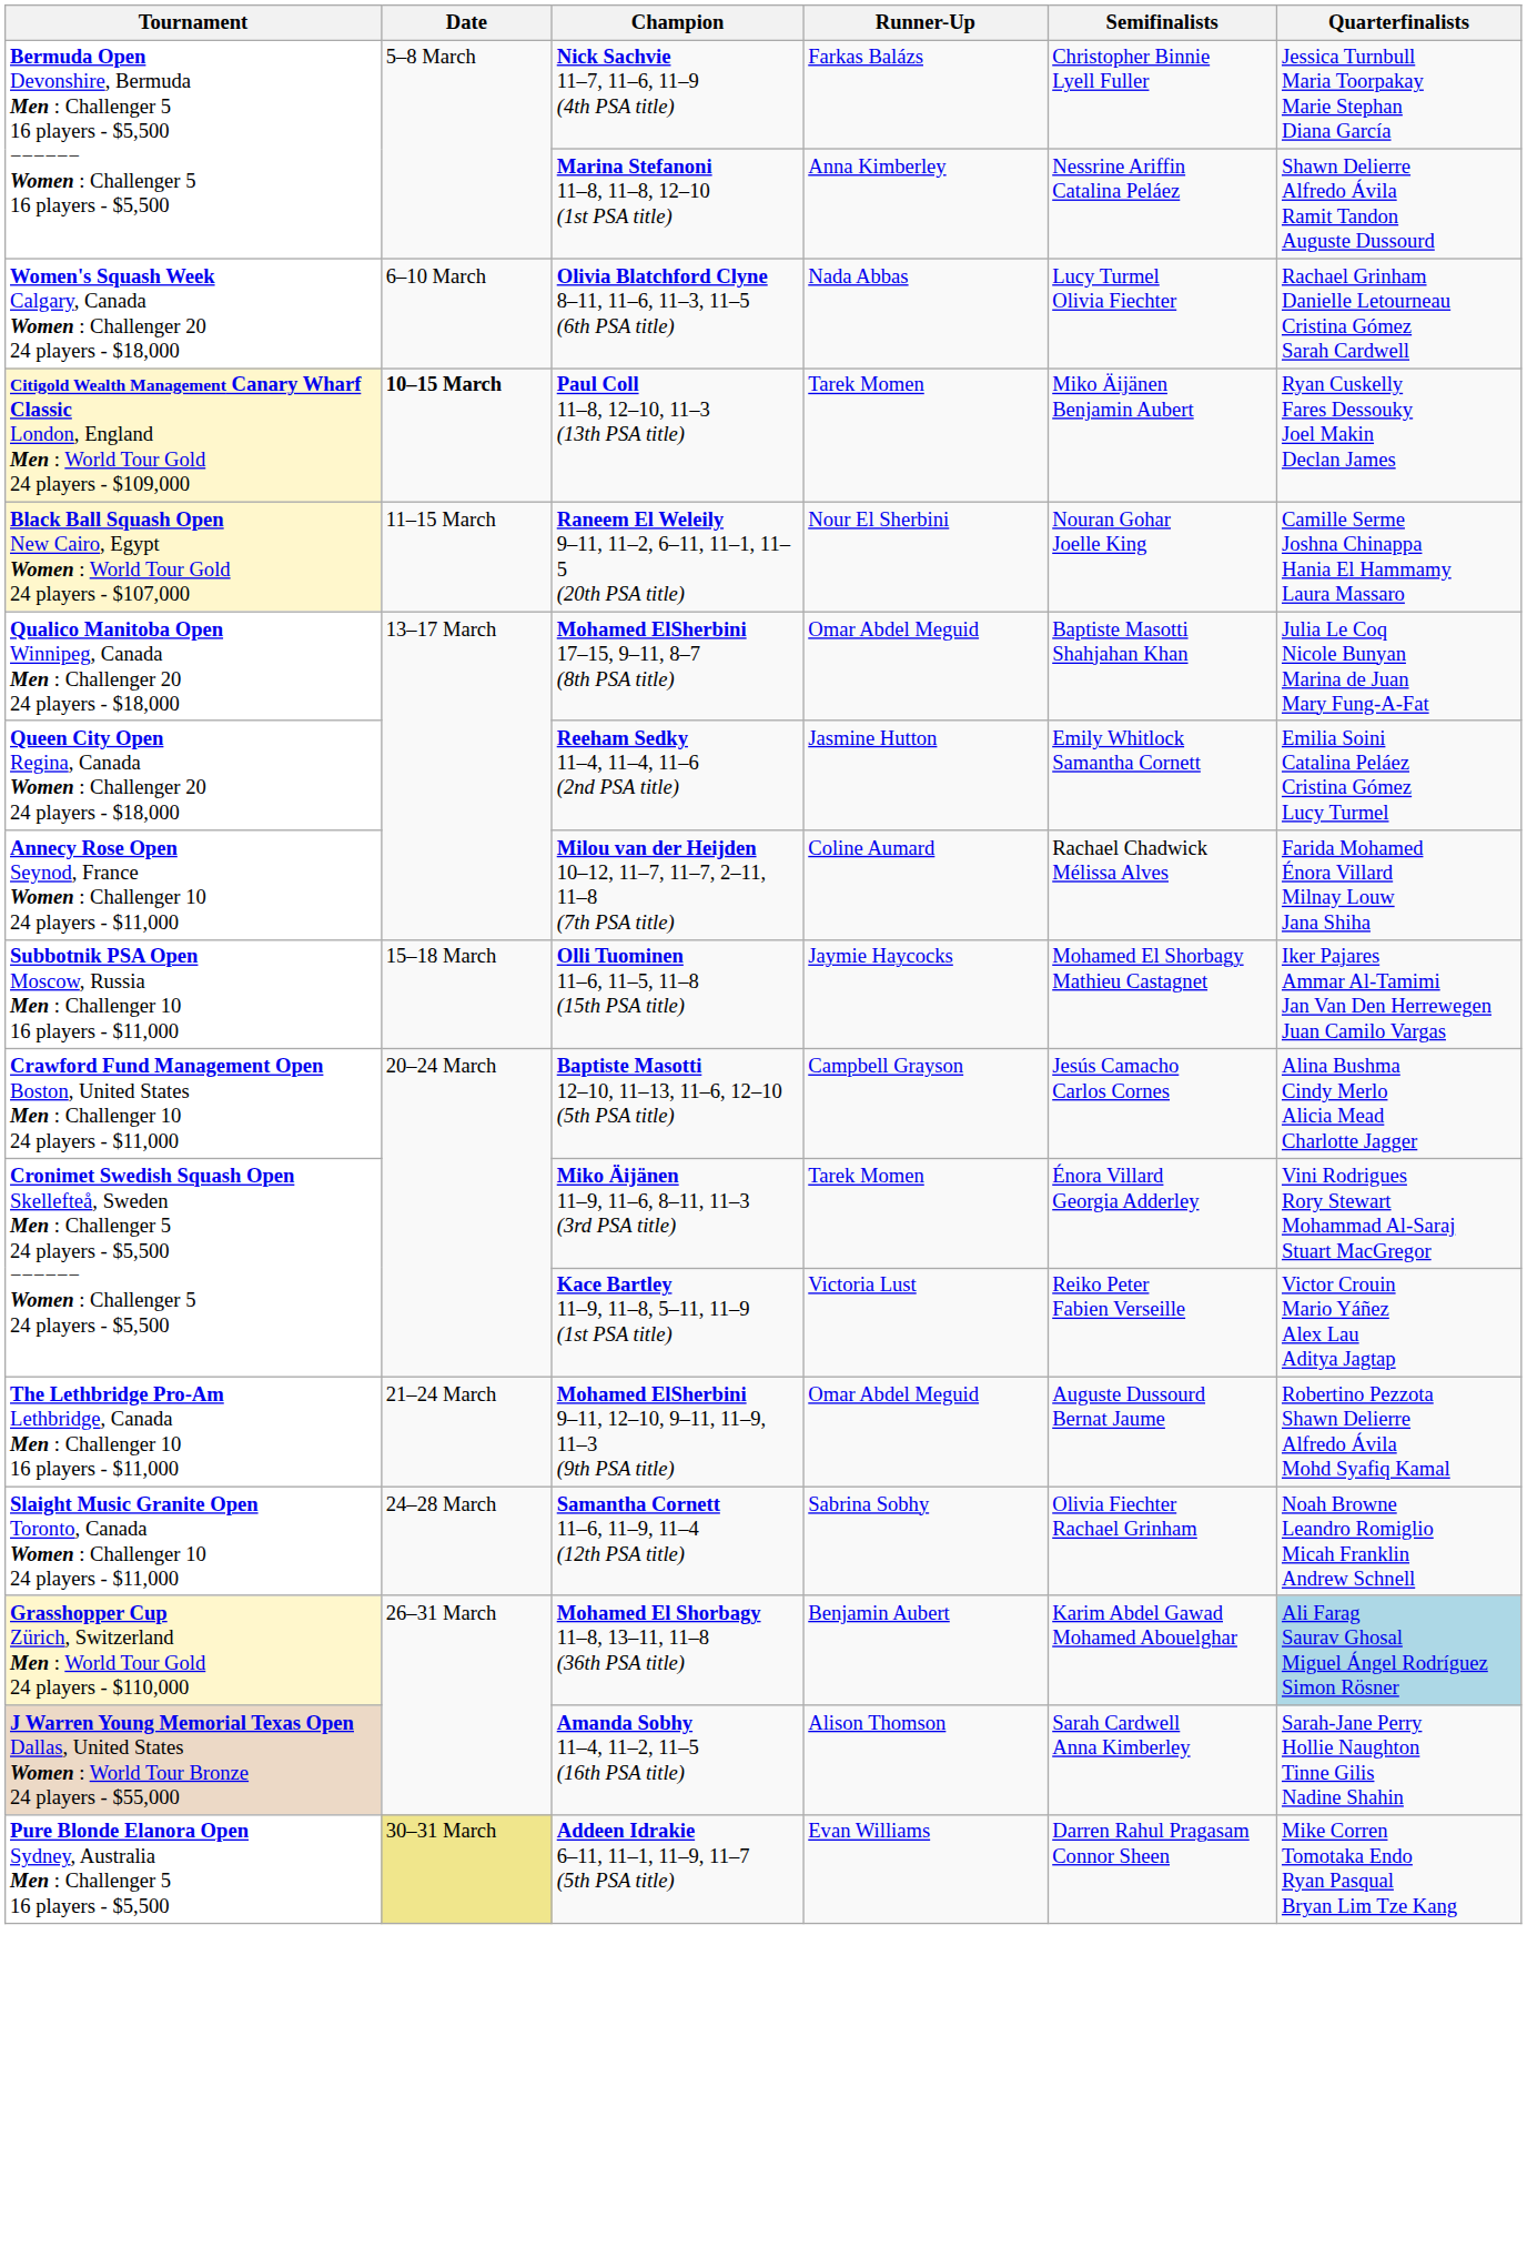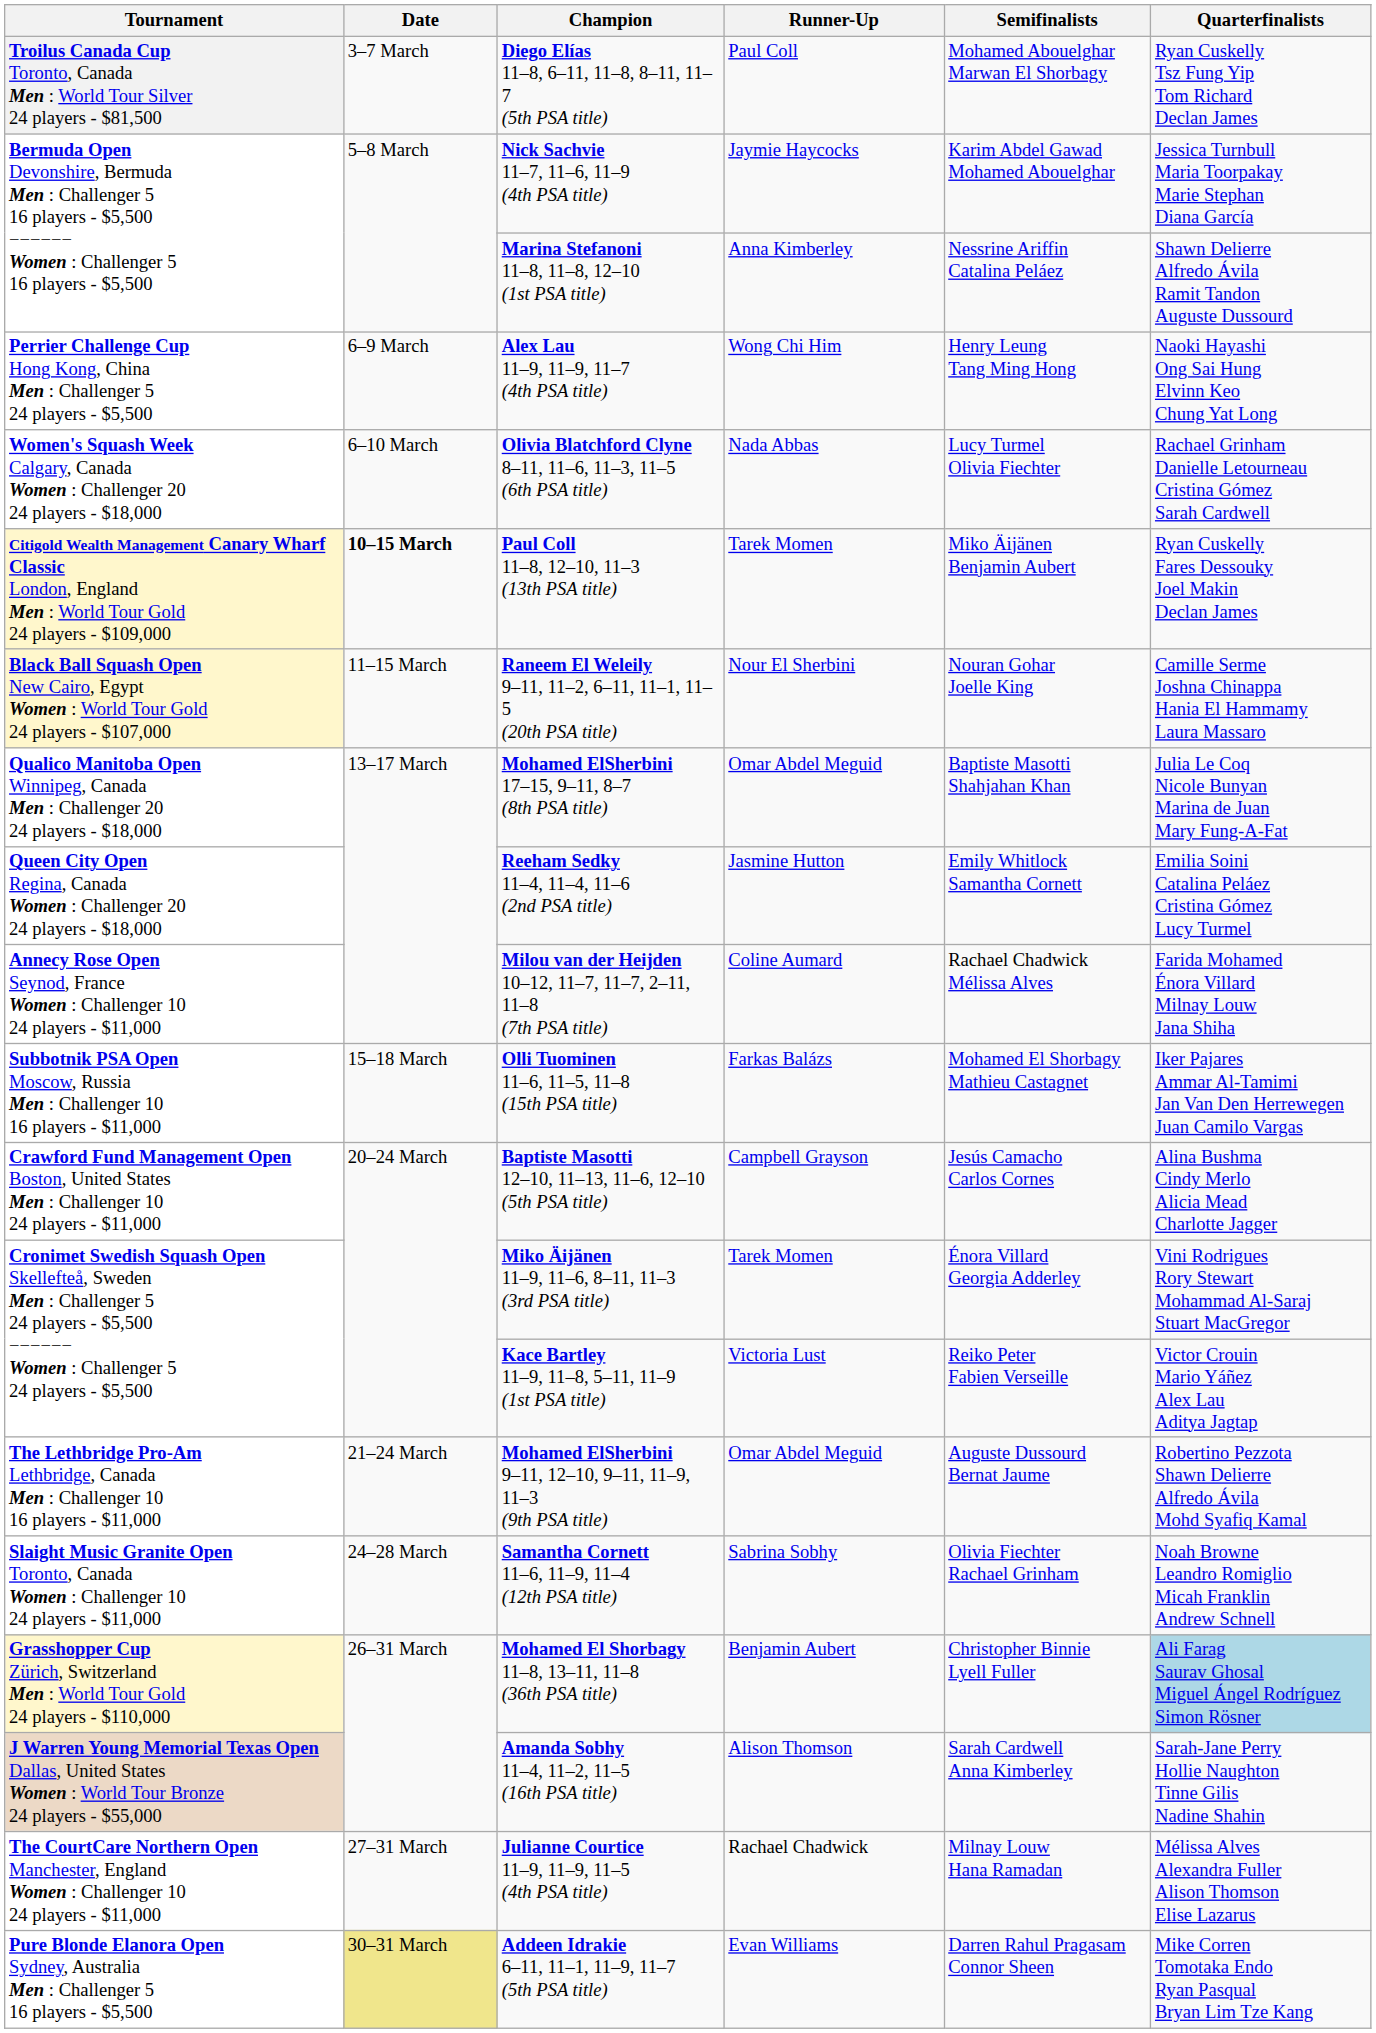+ row: Troilus Canada Cup Toronto, Canada Men : World Tour Silver 24 players - $81,500 | 3–7 March | Diego Elías 11–8, 6–11, 11–8, 8–11, 11–7 (5th PSA title) | Paul Coll | Mohamed Abouelghar Marwan El Shorbagy | Ryan Cuskelly Tsz Fung Yip Tom Richard Declan James
Nick Sachvie 11–7, 11–6, 11–9 (4th PSA title) | Runner-Up: Farkas Balázs -> Jaymie Haycocks
Nick Sachvie 11–7, 11–6, 11–9 (4th PSA title) | Semifinalists: Christopher Binnie Lyell Fuller -> Karim Abdel Gawad Mohamed Abouelghar
+ row: Perrier Challenge Cup Hong Kong, China Men : Challenger 5 24 players - $5,500 | 6–9 March | Alex Lau 11–9, 11–9, 11–7 (4th PSA title) | Wong Chi Him | Henry Leung Tang Ming Hong | Naoki Hayashi Ong Sai Hung Elvinn Keo Chung Yat Long
Olli Tuominen 11–6, 11–5, 11–8 (15th PSA title) | Runner-Up: Jaymie Haycocks -> Farkas Balázs
Mohamed El Shorbagy 11–8, 13–11, 11–8 (36th PSA title) | Semifinalists: Karim Abdel Gawad Mohamed Abouelghar -> Christopher Binnie Lyell Fuller
+ row: The CourtCare Northern Open Manchester, England Women : Challenger 10 24 players - $11,000 | 27–31 March | Julianne Courtice 11–9, 11–9, 11–5 (4th PSA title) | Rachael Chadwick | Milnay Louw Hana Ramadan | Mélissa Alves Alexandra Fuller Alison Thomson Elise Lazarus
